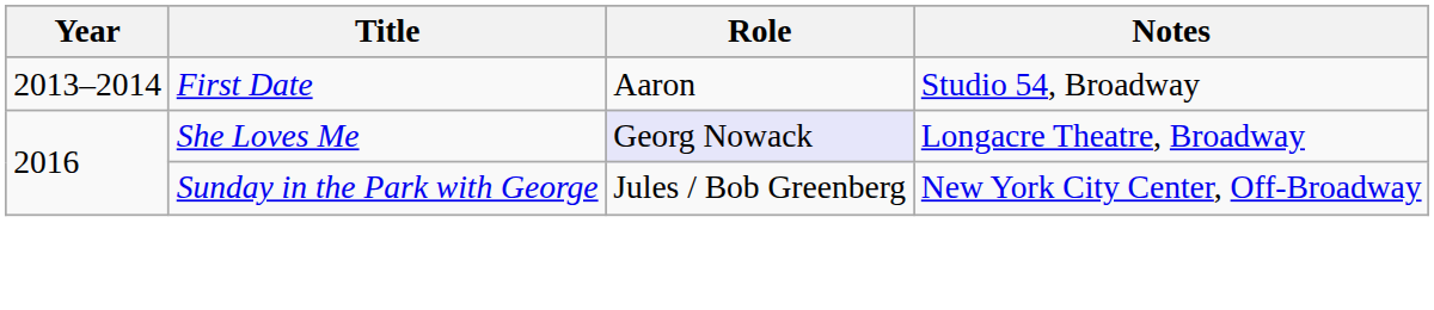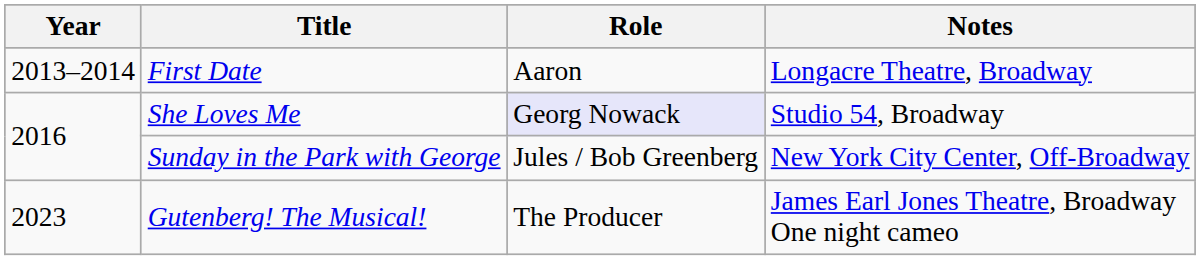First Date | Notes: Studio 54, Broadway -> Longacre Theatre, Broadway
She Loves Me | Notes: Longacre Theatre, Broadway -> Studio 54, Broadway
+ row: 2023 | Gutenberg! The Musical! | The Producer | James Earl Jones Theatre, Broadway One night cameo
